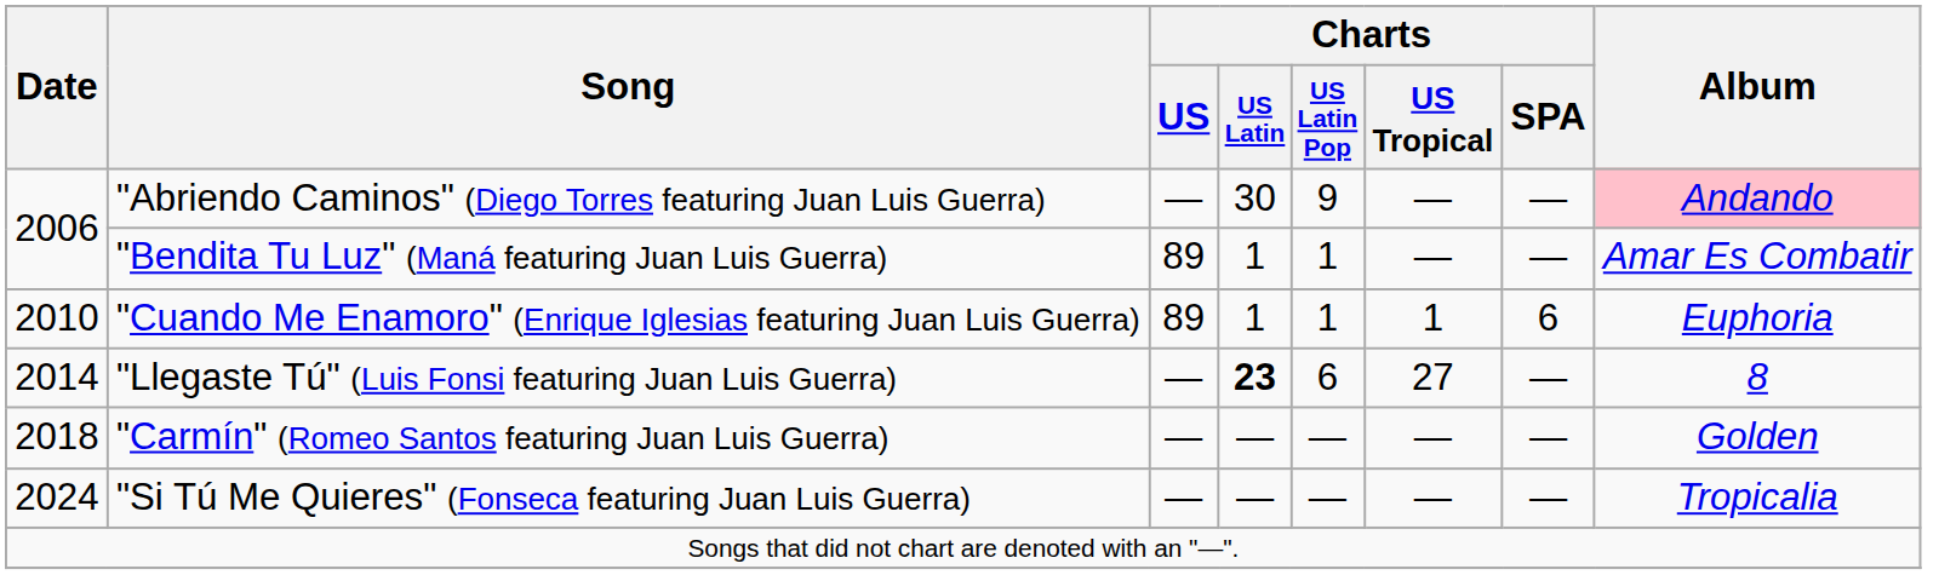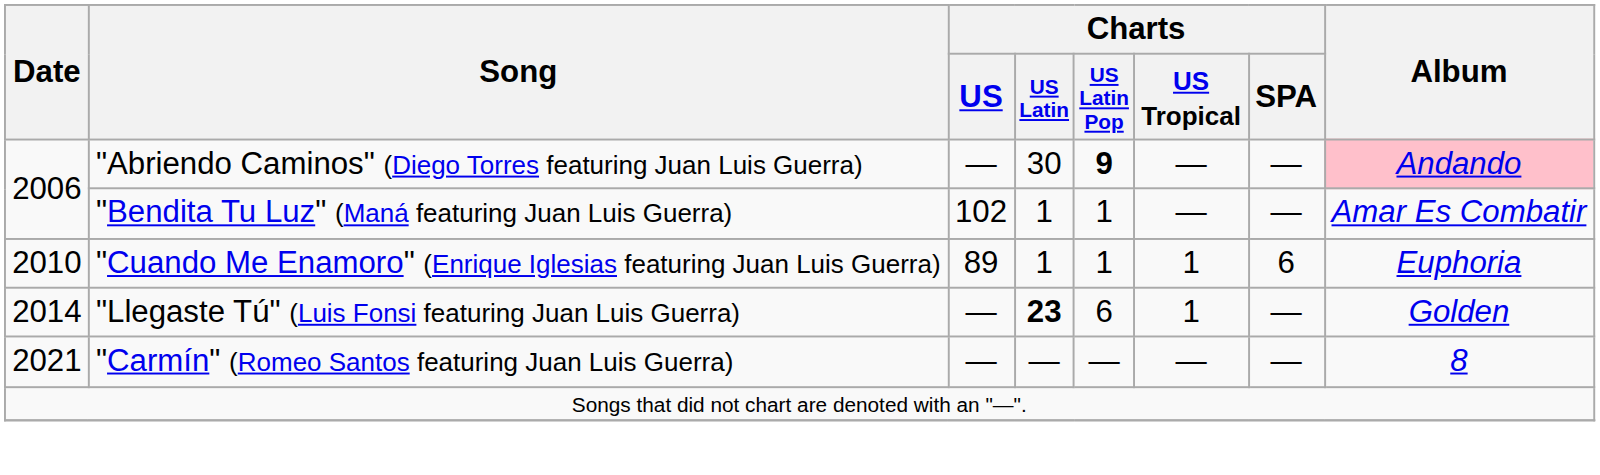"Abriendo Caminos" (Diego Torres featuring Juan Luis Guerra) | Charts / US Latin Pop: normal -> bold
"Bendita Tu Luz" (Maná featuring Juan Luis Guerra) | Charts / US: 89 -> 102
"Llegaste Tú" (Luis Fonsi featuring Juan Luis Guerra) | Charts / US Tropical: 27 -> 1
"Llegaste Tú" (Luis Fonsi featuring Juan Luis Guerra) | Album: 8 -> Golden
"Carmín" (Romeo Santos featuring Juan Luis Guerra) | Date: 2018 -> 2021
"Carmín" (Romeo Santos featuring Juan Luis Guerra) | Album: Golden -> 8
- row: 2024 | "Si Tú Me Quieres" (Fonseca featuring Juan Luis Guerra) | — | — | — | — | — | Tropicalia
